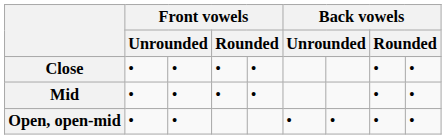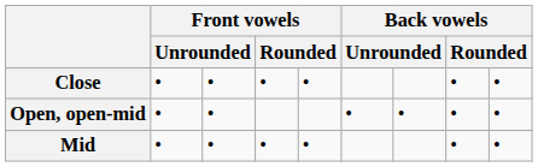rows swapped: Mid <-> Open, open-mid
